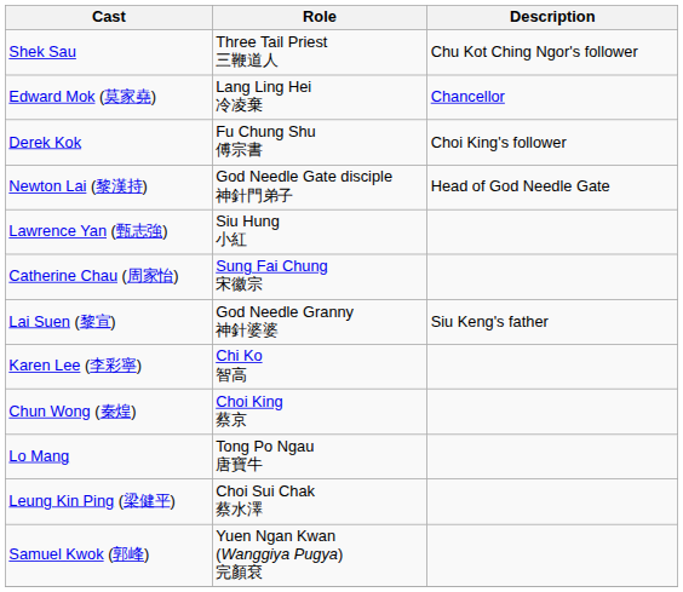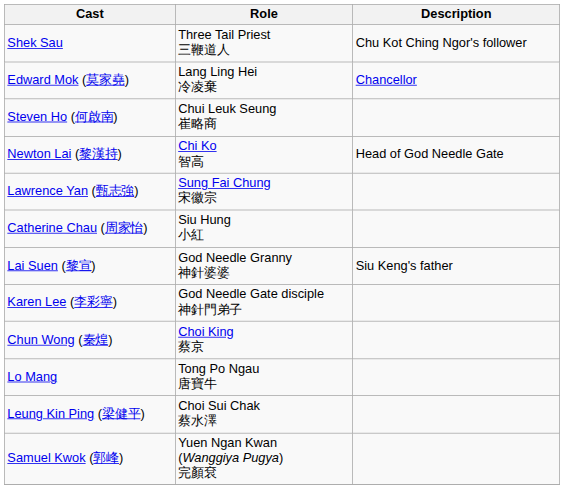+ row: Steven Ho (何啟南) | Chui Leuk Seung 崔略商
- row: Derek Kok | Fu Chung Shu 傅宗書 | Choi King's follower
Newton Lai (黎漢持) | Role: God Needle Gate disciple 神針門弟子 -> Chi Ko 智高
Lawrence Yan (甄志強) | Role: Siu Hung 小紅 -> Sung Fai Chung 宋徽宗
Catherine Chau (周家怡) | Role: Sung Fai Chung 宋徽宗 -> Siu Hung 小紅
Karen Lee (李彩寧) | Role: Chi Ko 智高 -> God Needle Gate disciple 神針門弟子
